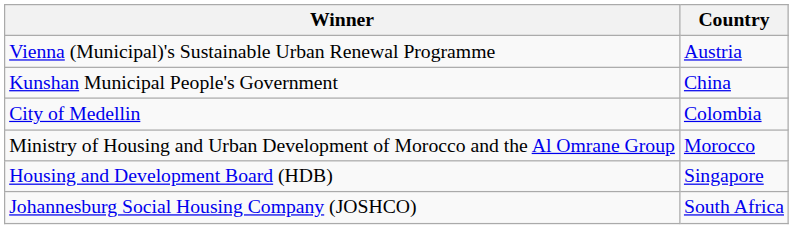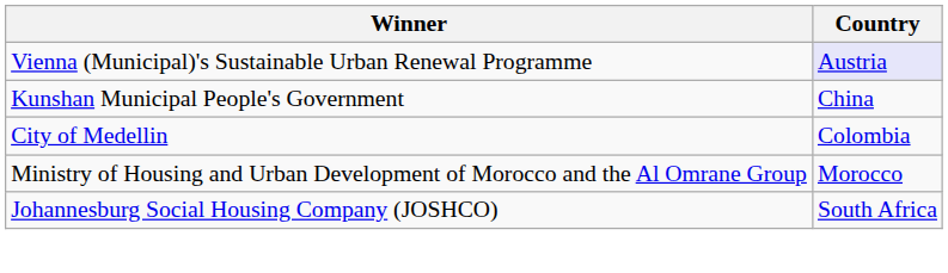Vienna (Municipal)'s Sustainable Urban Renewal Programme | Country: no background -> lavender background
- row: Housing and Development Board (HDB) | Singapore
